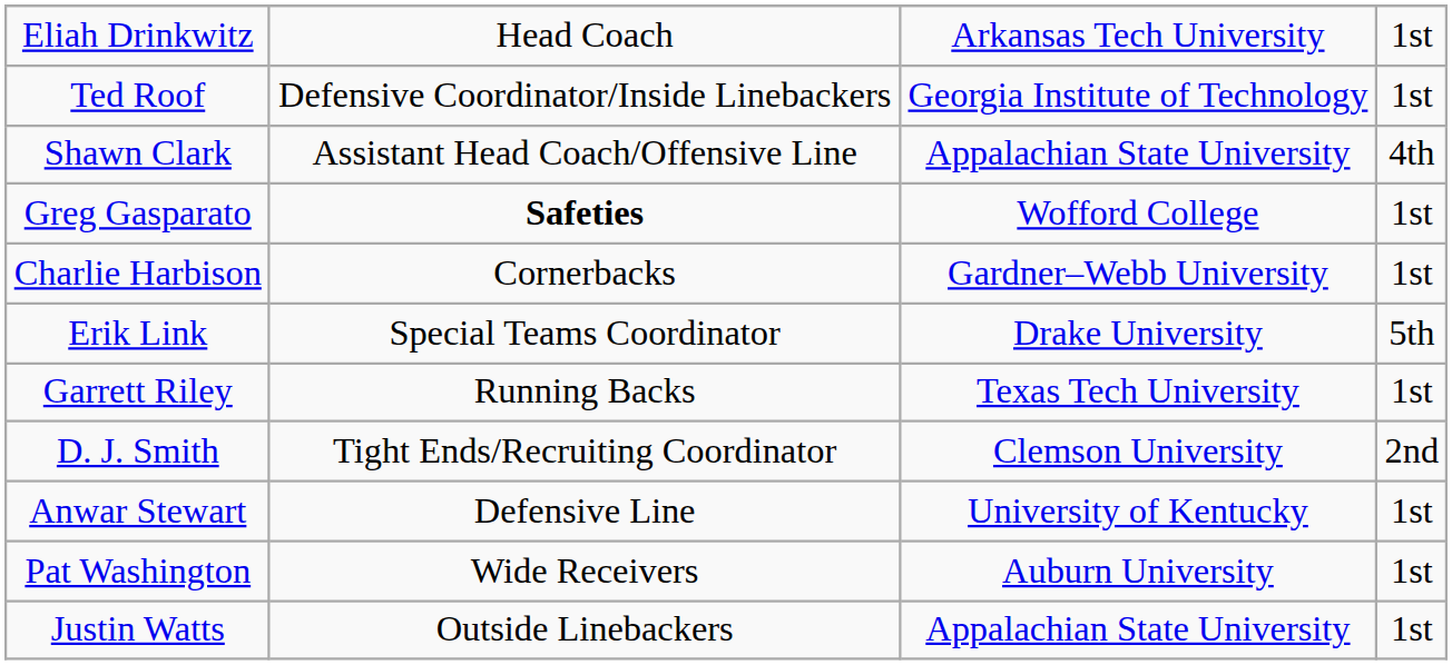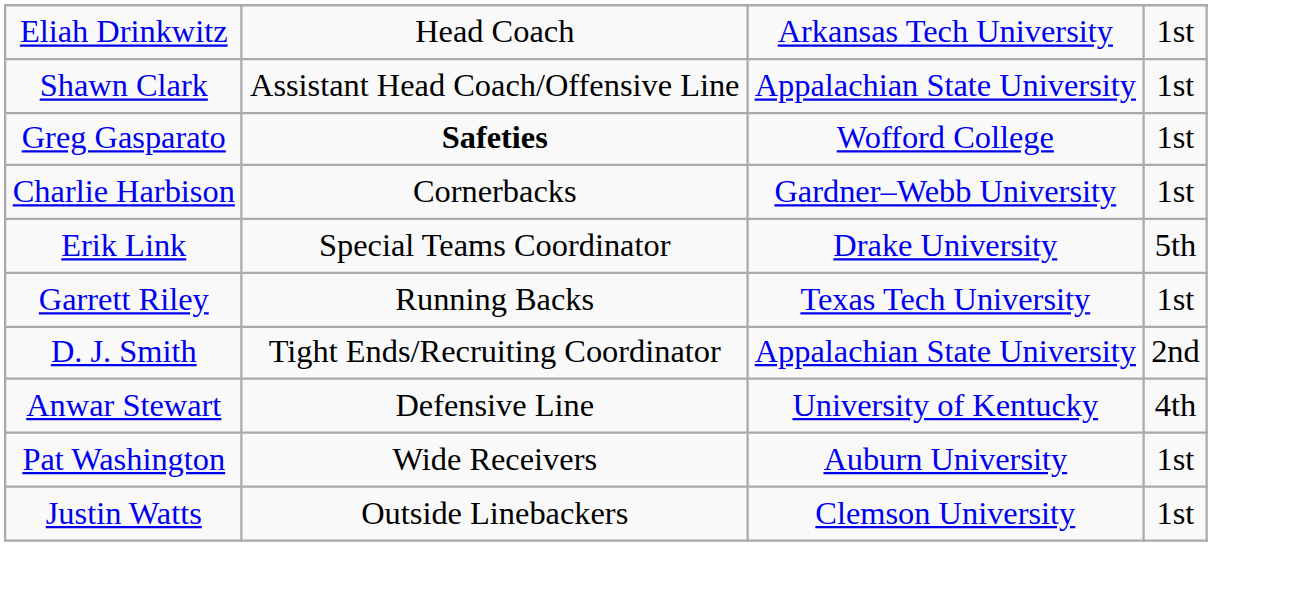- row: Ted Roof | Defensive Coordinator/Inside Linebackers | Georgia Institute of Technology | 1st
Shawn Clark | column 4: 4th -> 1st
D. J. Smith | column 3: Clemson University -> Appalachian State University
Anwar Stewart | column 4: 1st -> 4th
Justin Watts | column 3: Appalachian State University -> Clemson University
